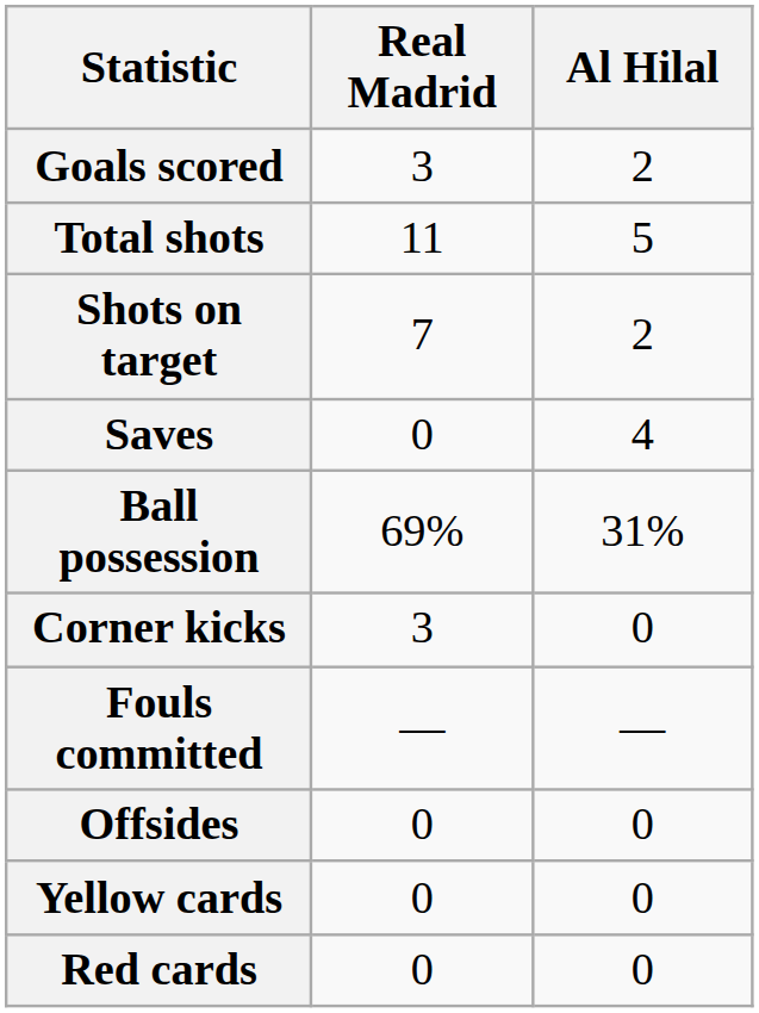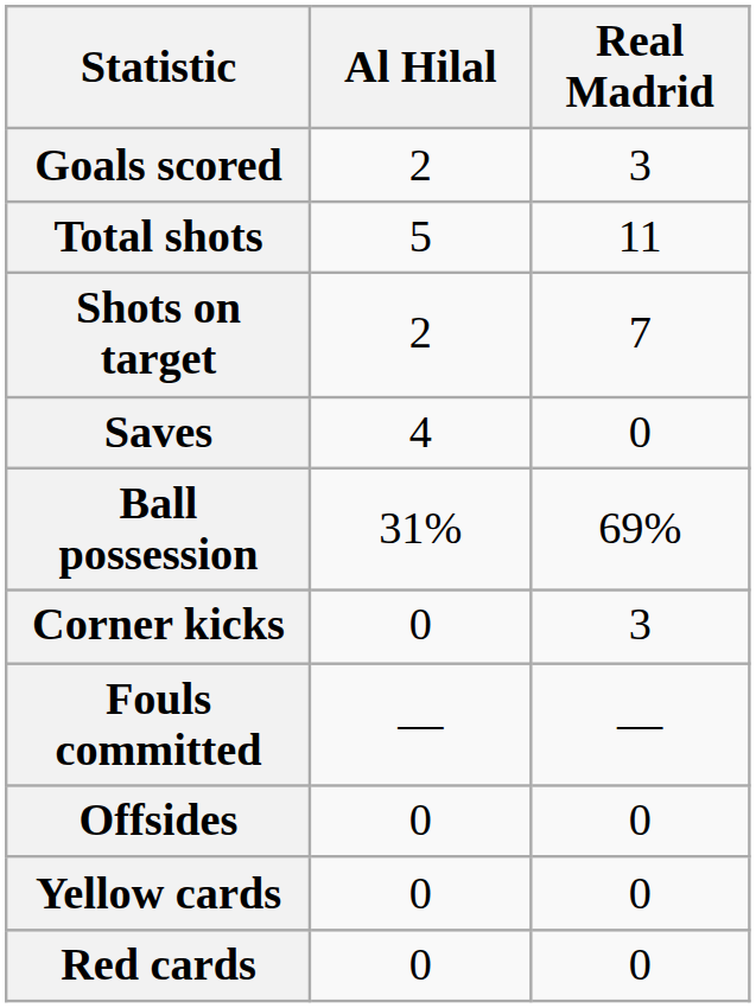columns swapped: Real Madrid <-> Al Hilal
